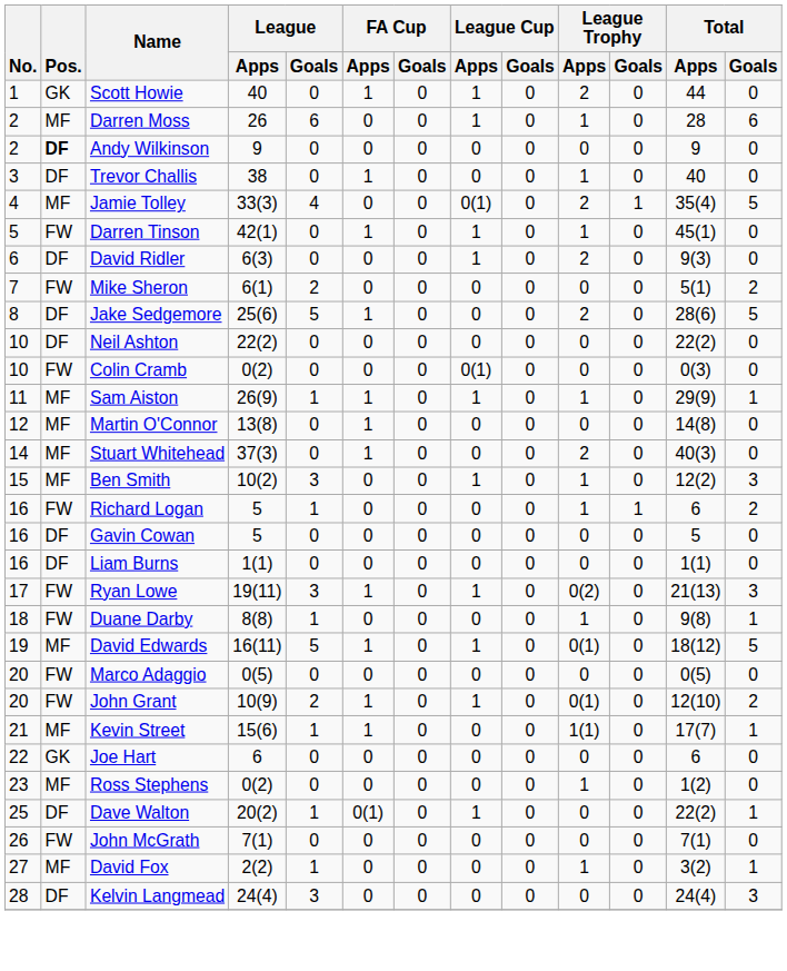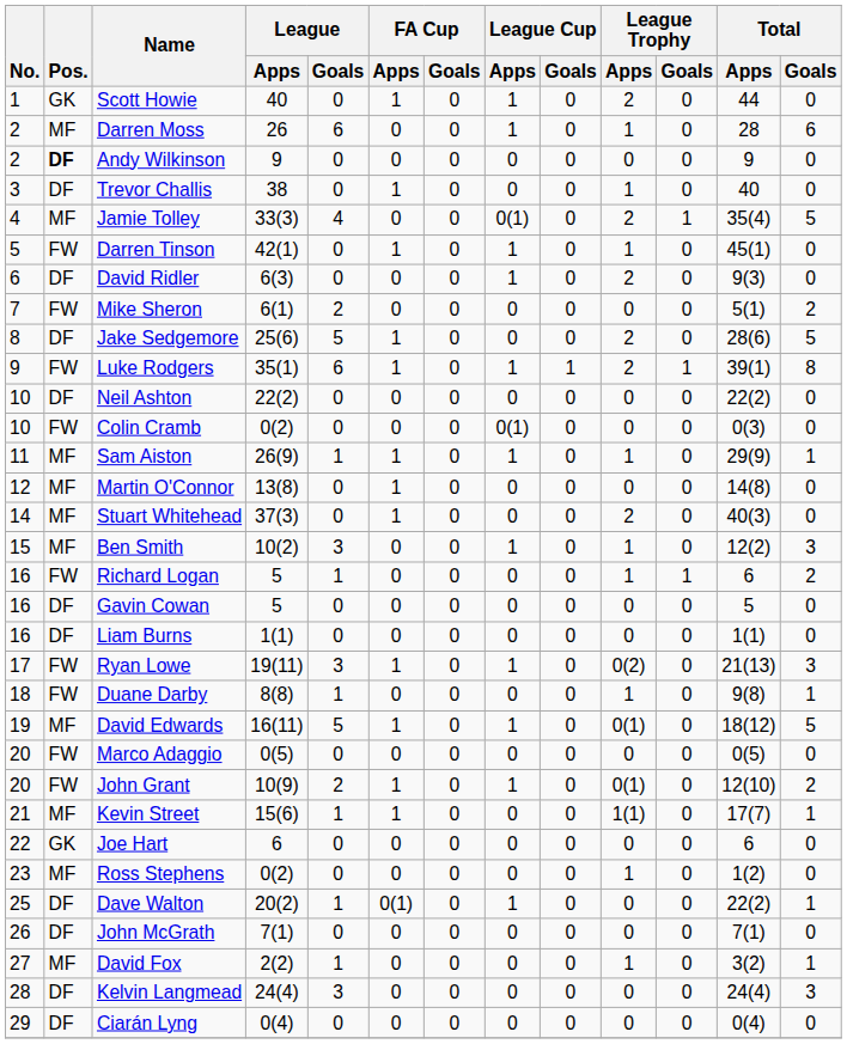+ row: 9 | FW | Luke Rodgers | 35(1) | 6 | 1 | 0 | 1 | 1 | 2 | 1 | 39(1) | 8
John McGrath | Pos.: FW -> DF
+ row: 29 | DF | Ciarán Lyng | 0(4) | 0 | 0 | 0 | 0 | 0 | 0 | 0 | 0(4) | 0
